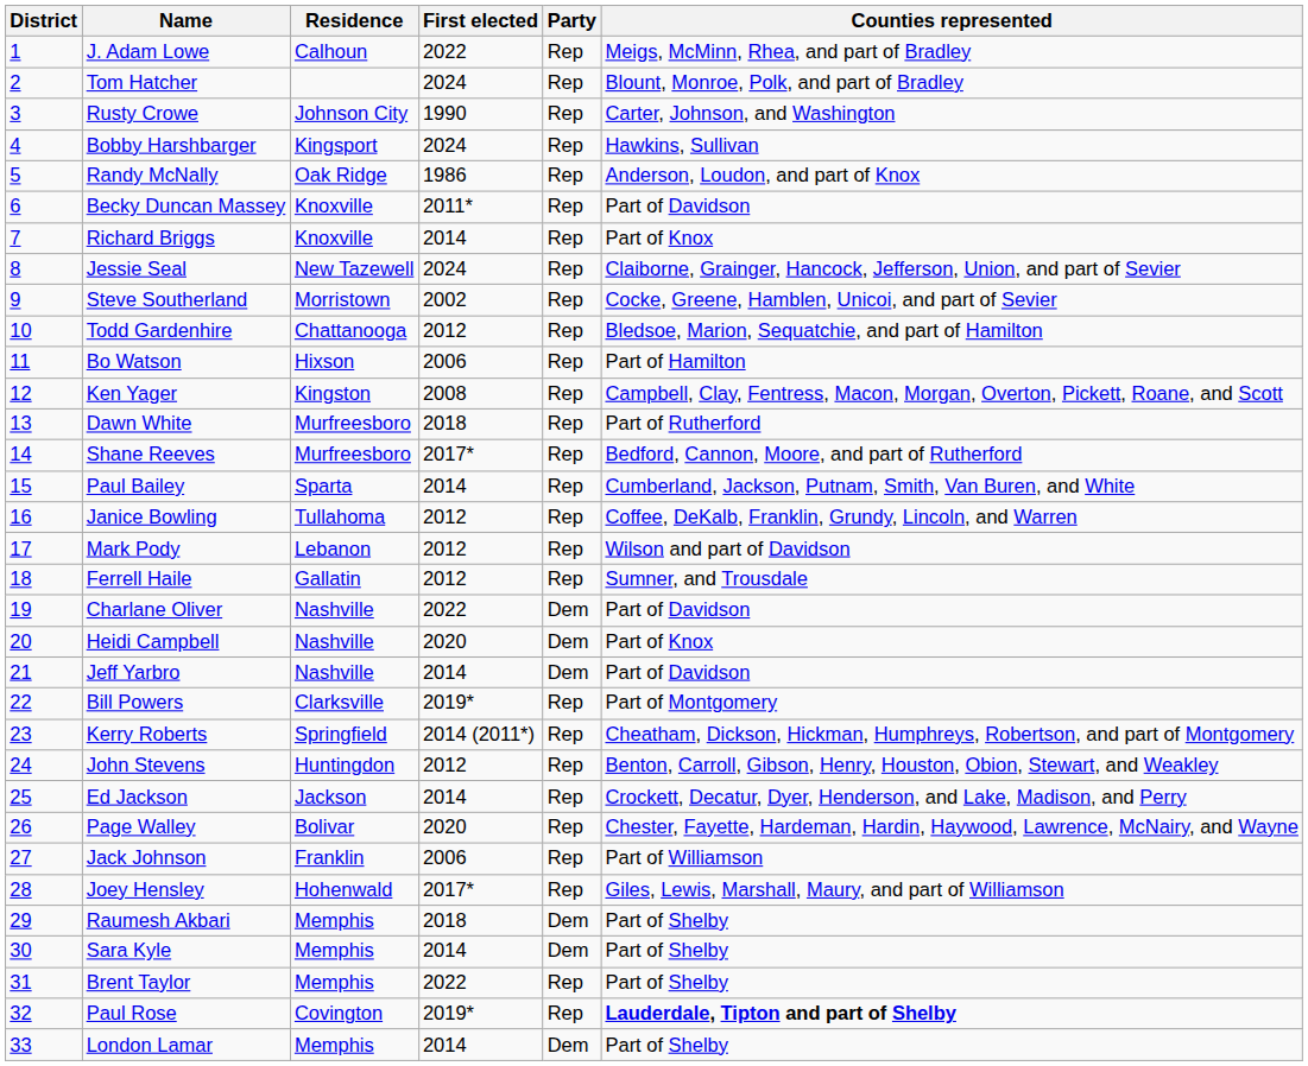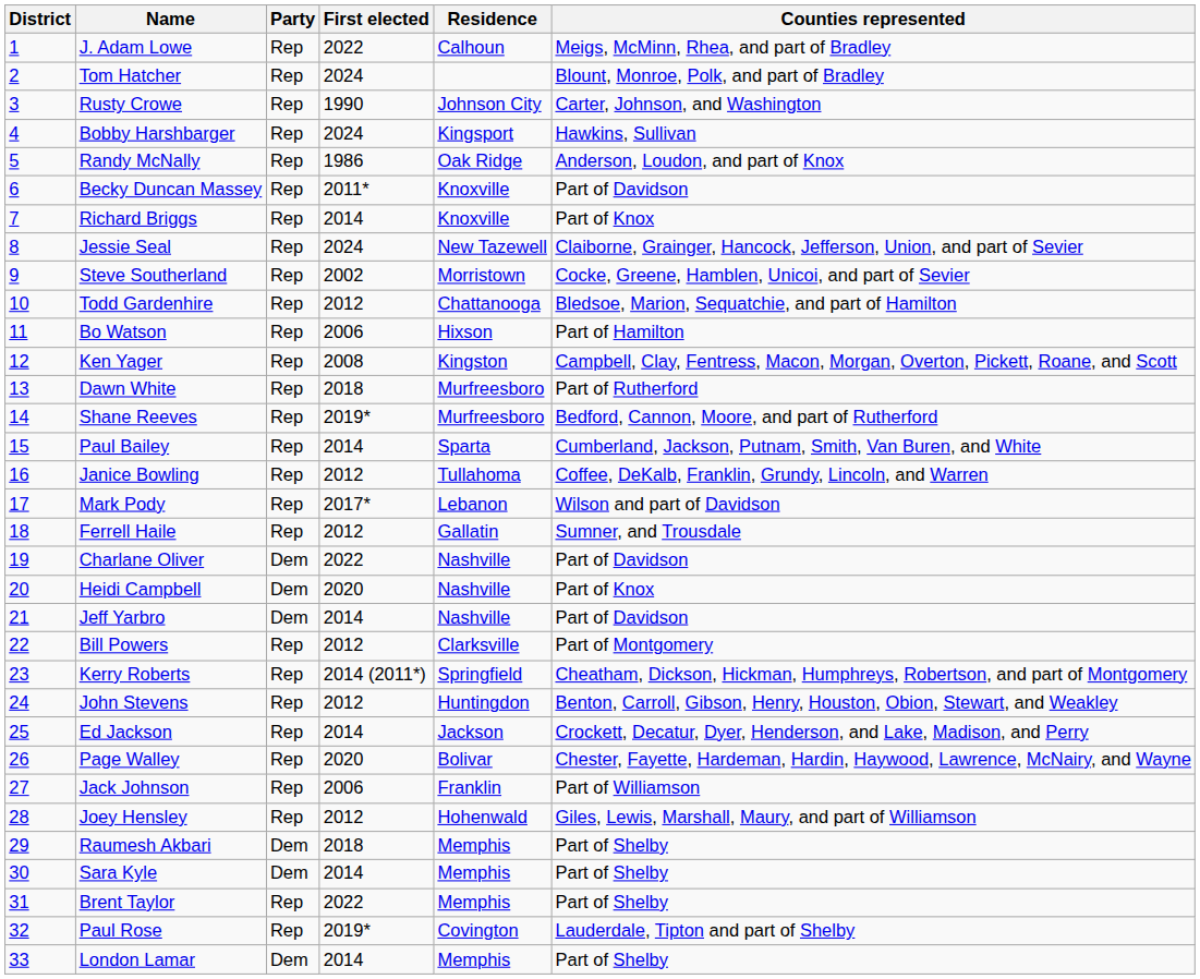columns swapped: Party <-> Residence
Shane Reeves | First elected: 2017* -> 2019*
Mark Pody | First elected: 2012 -> 2017*
Bill Powers | First elected: 2019* -> 2012
Joey Hensley | First elected: 2017* -> 2012
Paul Rose | Counties represented: bold -> normal
